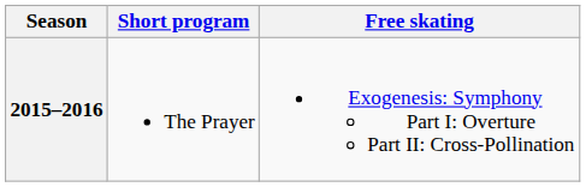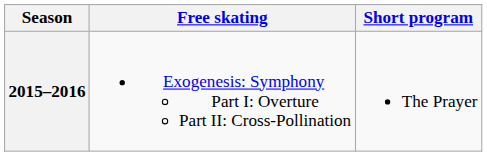columns swapped: Short program <-> Free skating
